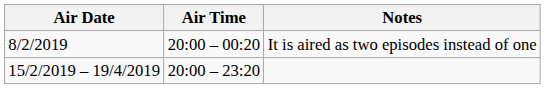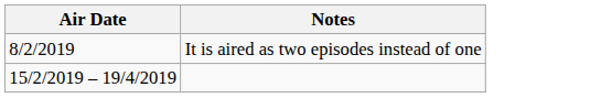- column: Air Time | 20:00 – 00:20 | 20:00 – 23:20
